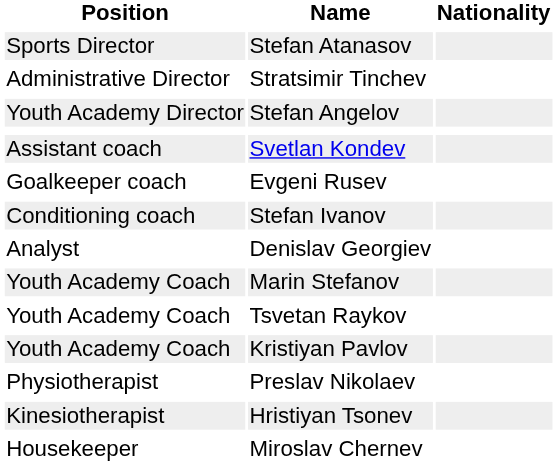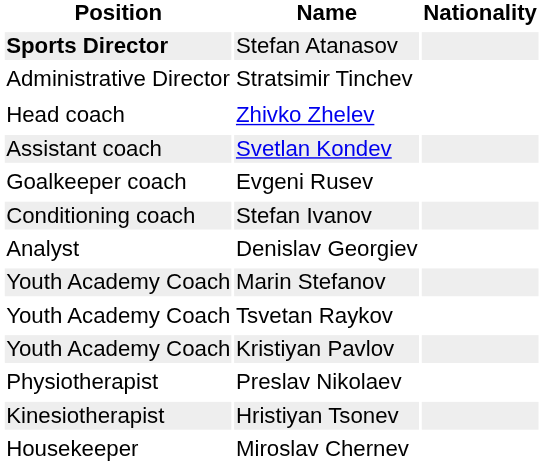Stefan Atanasov | Position: normal -> bold
- row: Youth Academy Director | Stefan Angelov
+ row: Head coach | Zhivko Zhelev
